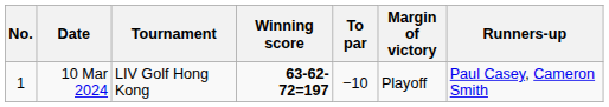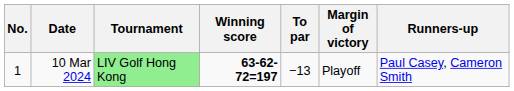10 Mar 2024 | Tournament: no background -> lightgreen background
10 Mar 2024 | To par: −10 -> −13
